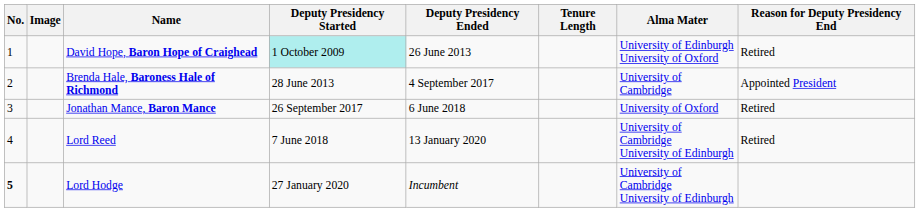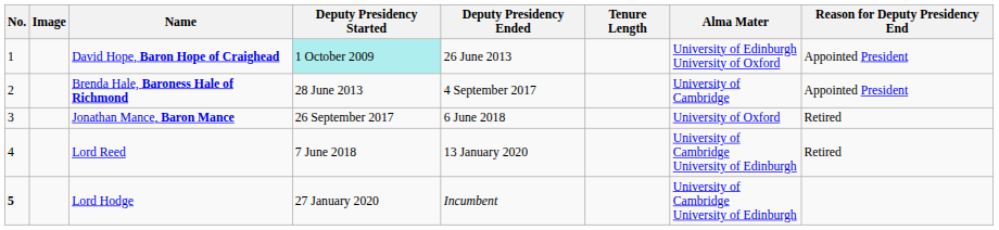David Hope, Baron Hope of Craighead | Reason for Deputy Presidency End: Retired -> Appointed President
